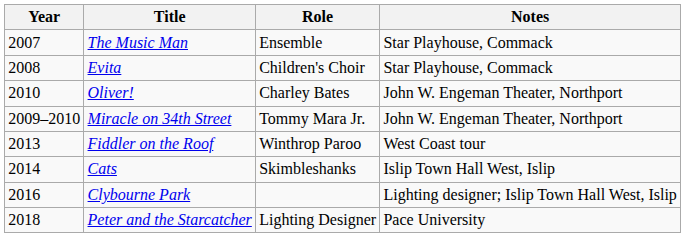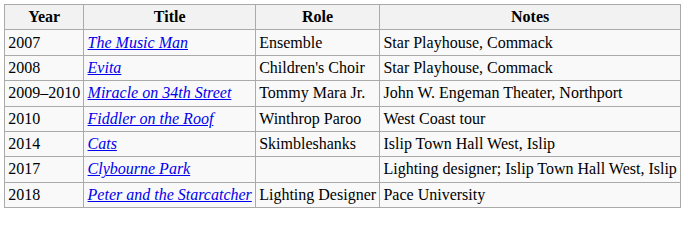- row: 2010 | Oliver! | Charley Bates | John W. Engeman Theater, Northport
Fiddler on the Roof | Year: 2013 -> 2010
Clybourne Park | Year: 2016 -> 2017
